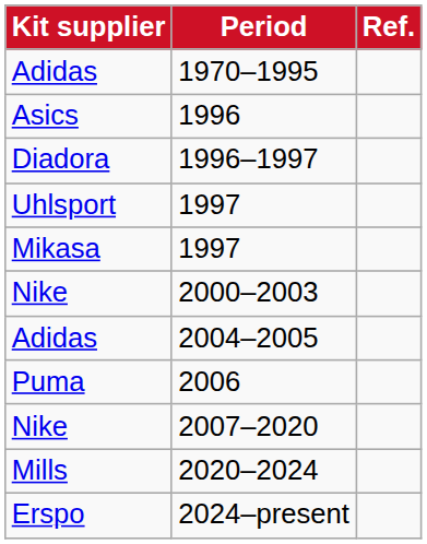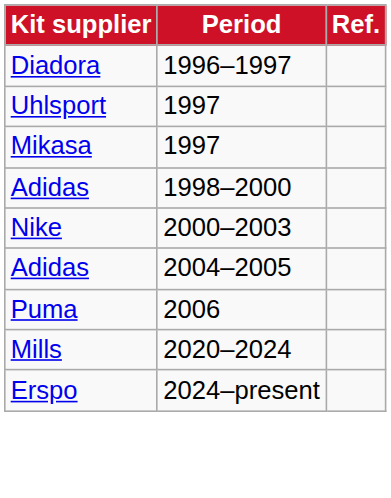- row: Adidas | 1970–1995
- row: Asics | 1996
+ row: Adidas | 1998–2000
- row: Nike | 2007–2020
